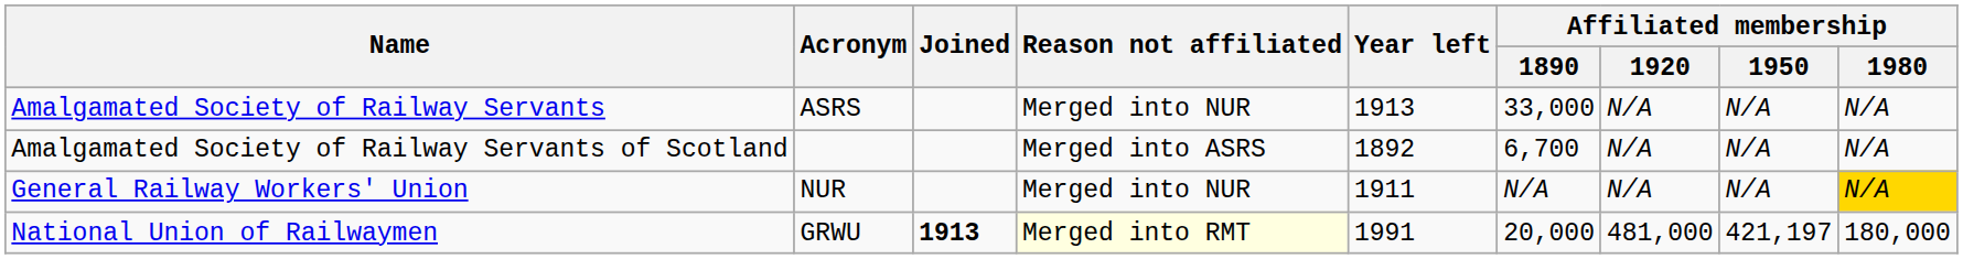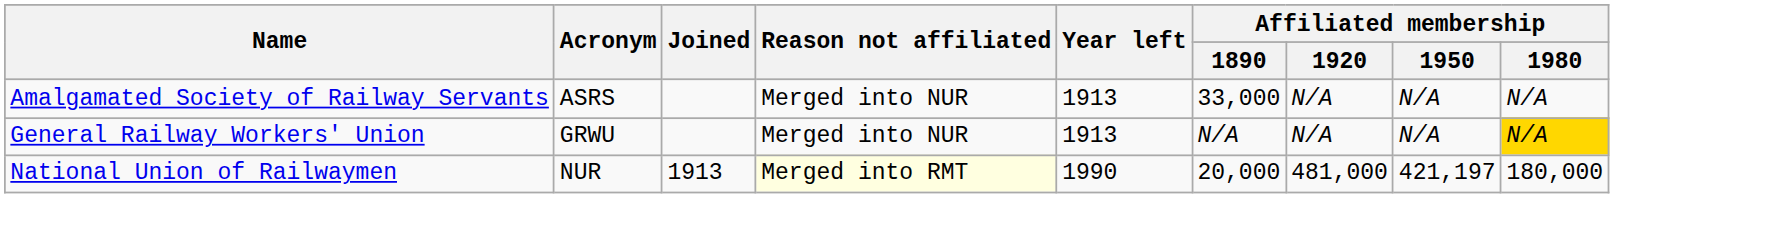- row: Amalgamated Society of Railway Servants of Scotland | Merged into ASRS | 1892 | 6,700 | N/A | N/A | N/A
General Railway Workers' Union | Acronym: NUR -> GRWU
General Railway Workers' Union | Year left: 1911 -> 1913
National Union of Railwaymen | Acronym: GRWU -> NUR
National Union of Railwaymen | Joined: bold -> normal
National Union of Railwaymen | Year left: 1991 -> 1990
